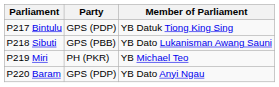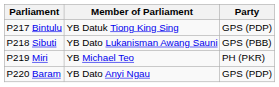columns swapped: Member of Parliament <-> Party
